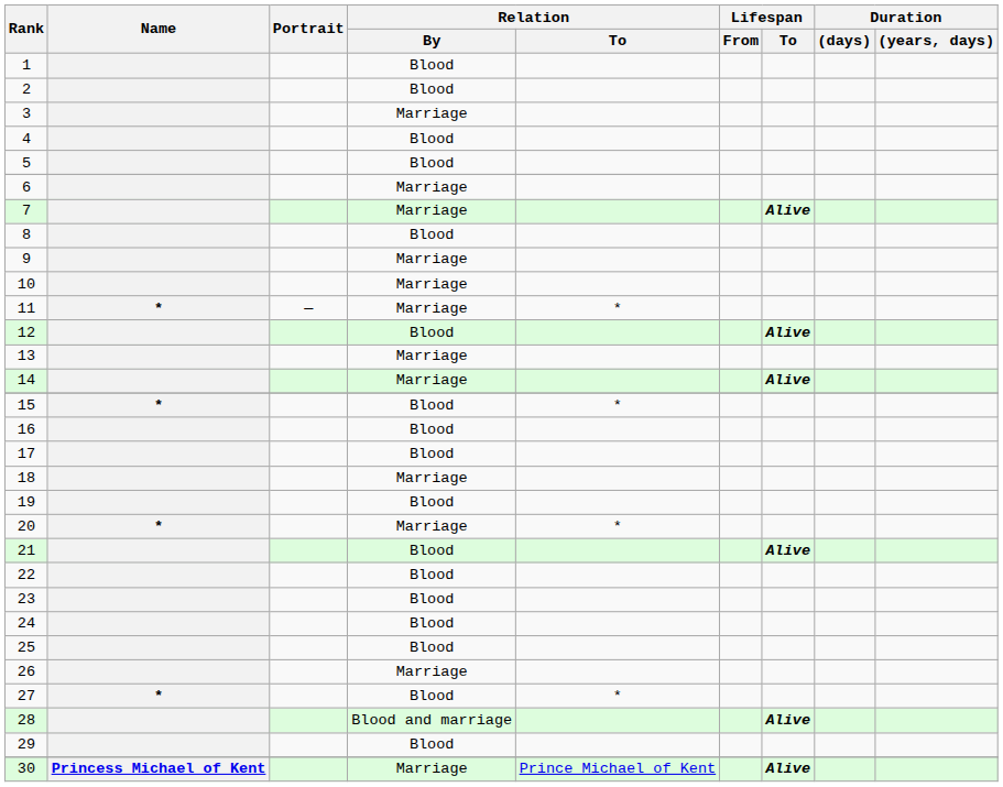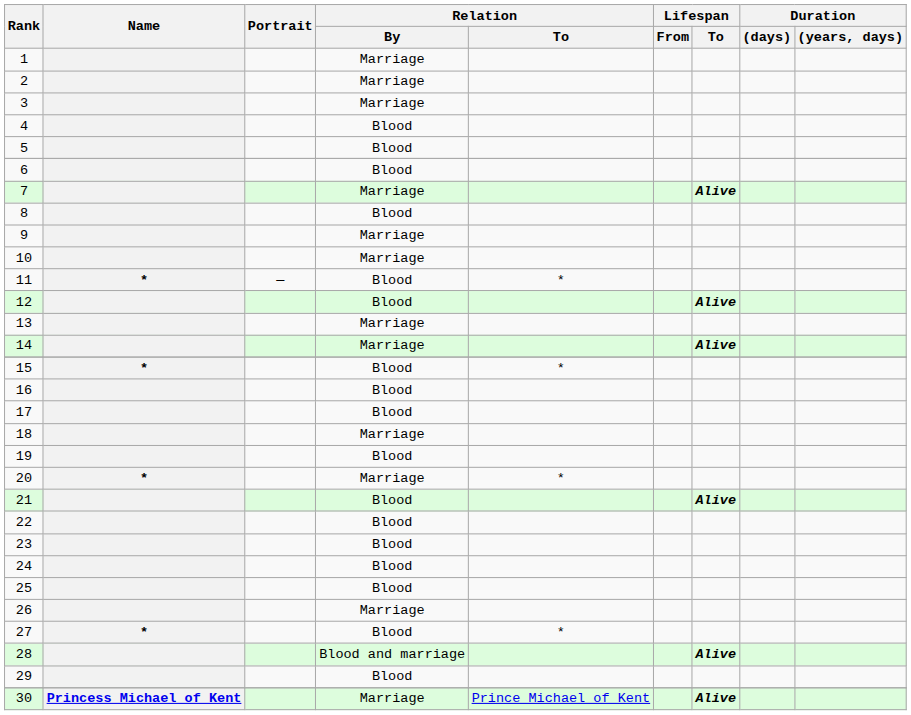1 | Relation / By: Blood -> Marriage
2 | Relation / By: Blood -> Marriage
6 | Relation / By: Marriage -> Blood
11 | Relation / By: Marriage -> Blood
